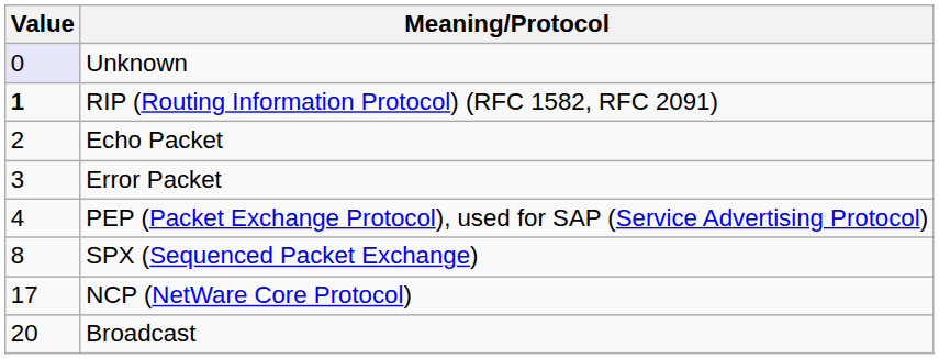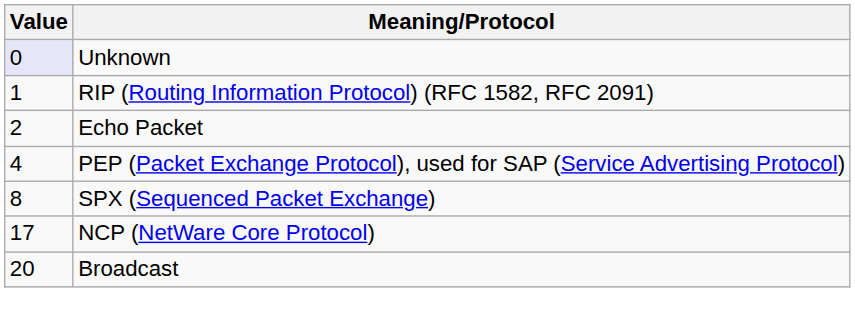RIP (Routing Information Protocol) (RFC 1582, RFC 2091) | Value: bold -> normal
- row: 3 | Error Packet
